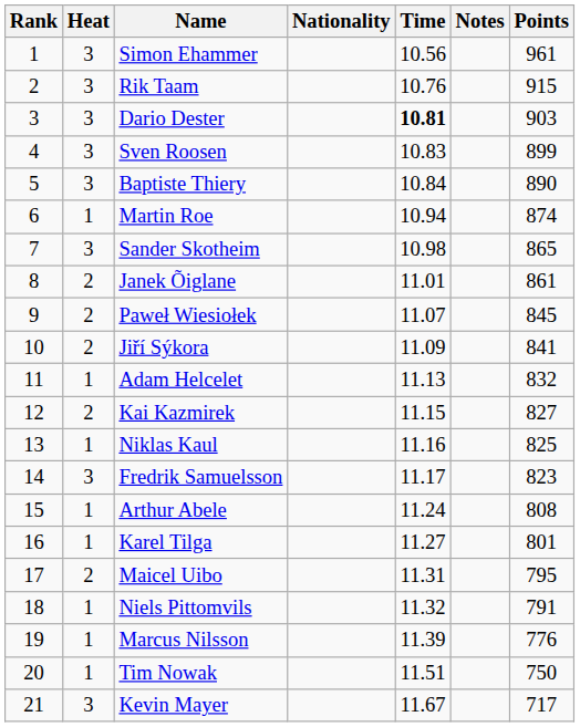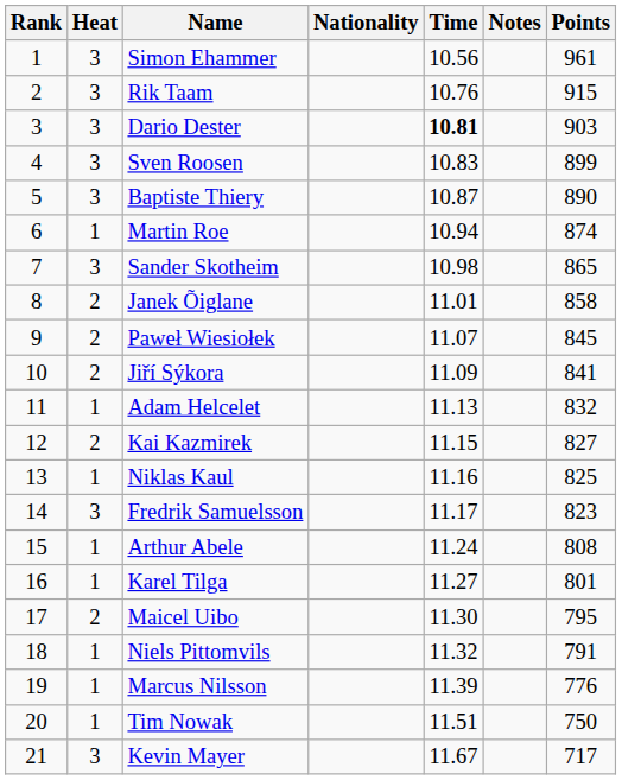Baptiste Thiery | Time: 10.84 -> 10.87
Janek Õiglane | Points: 861 -> 858
Maicel Uibo | Time: 11.31 -> 11.30
